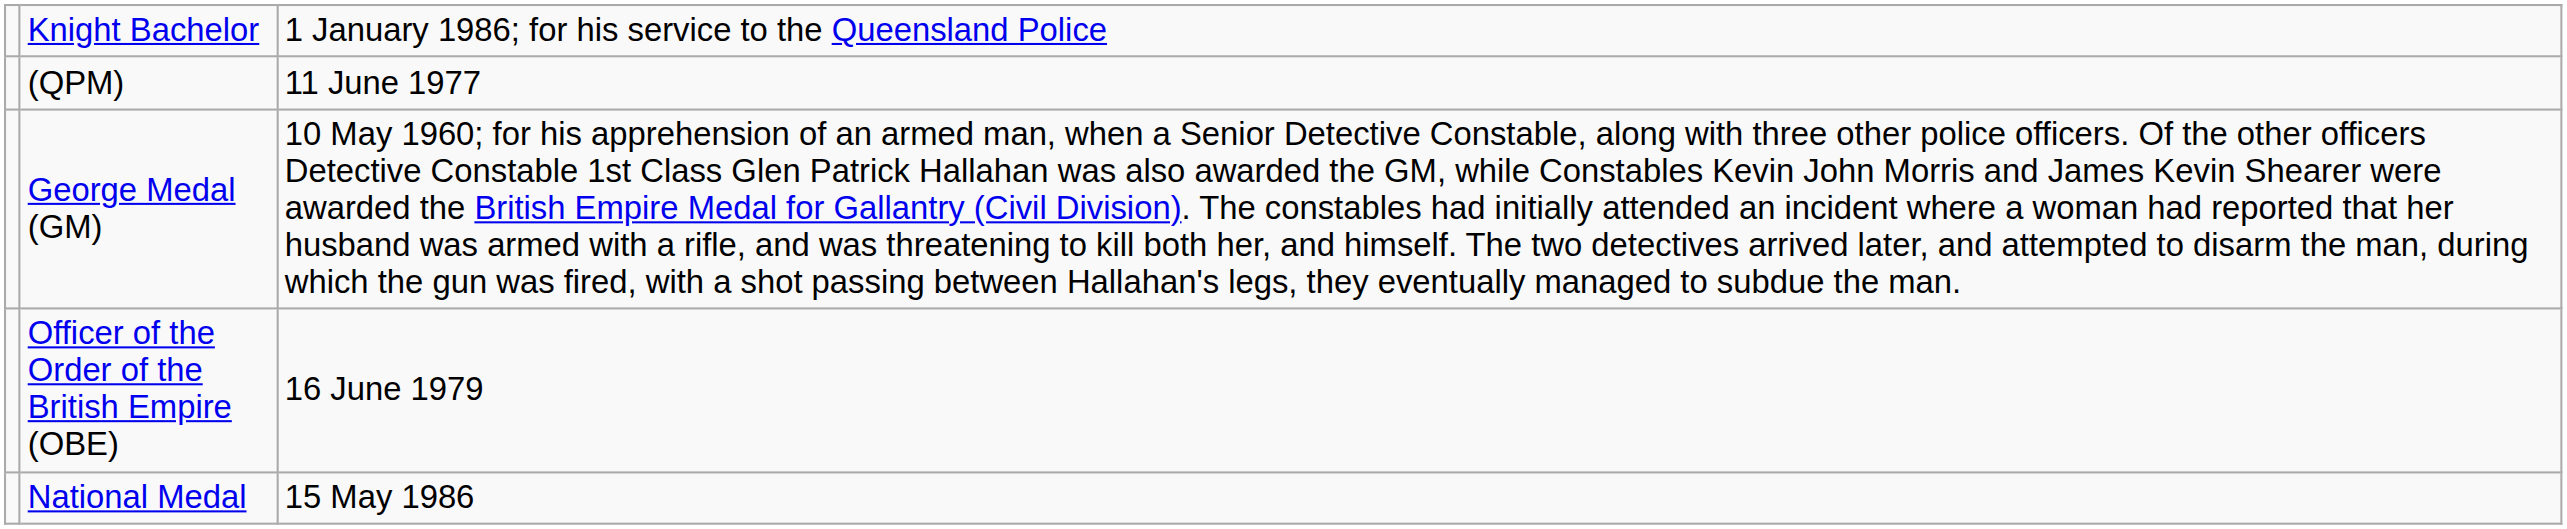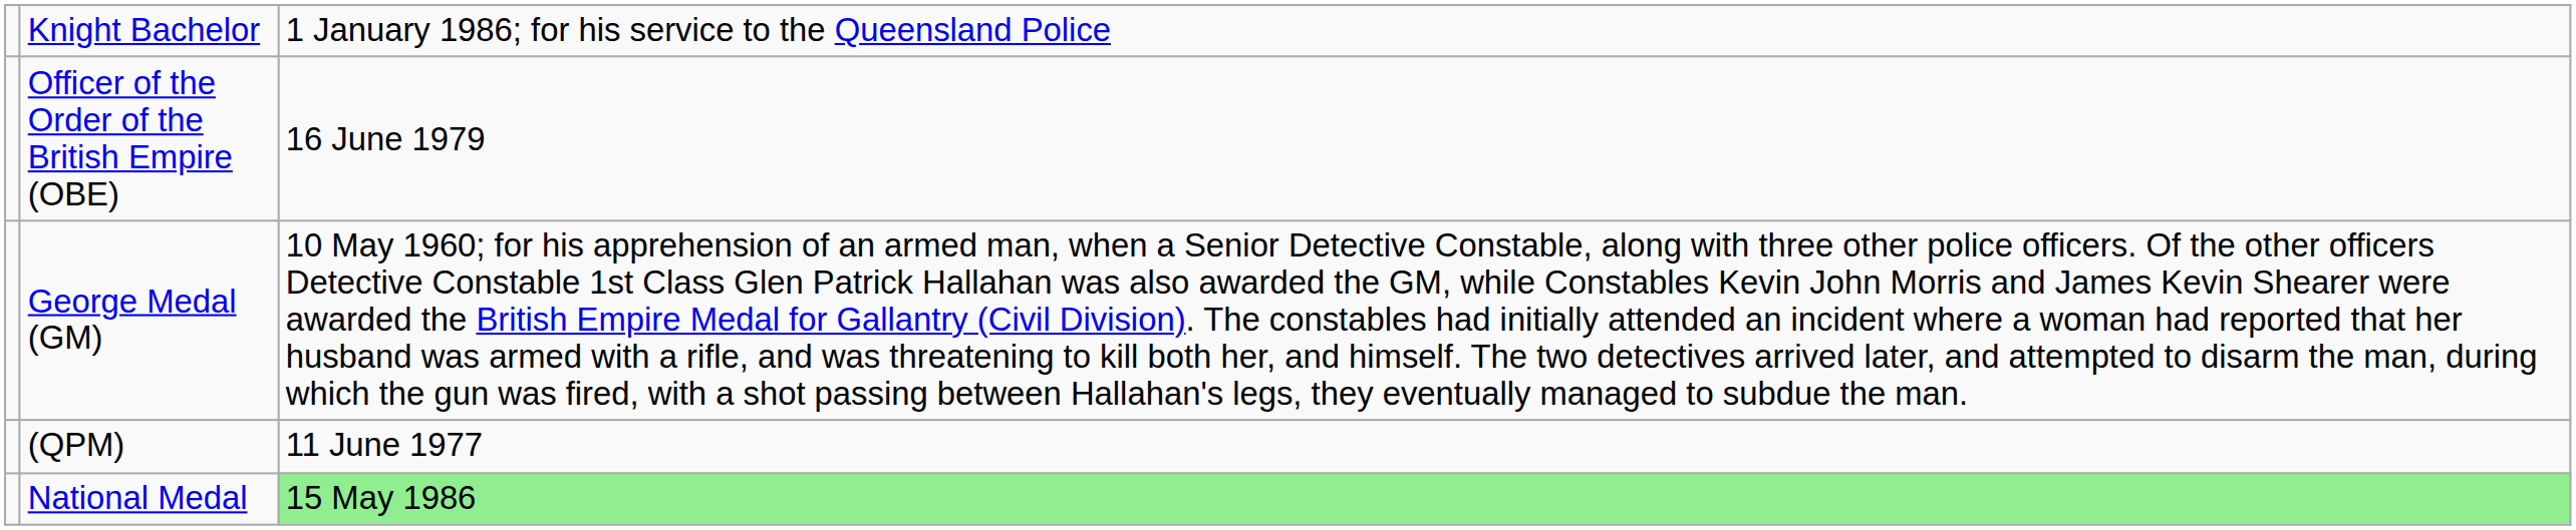rows swapped: Officer of the Order of the British Empire (OBE) <-> (QPM)
National Medal | column 3: no background -> lightgreen background
